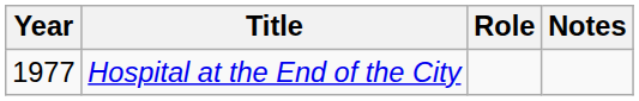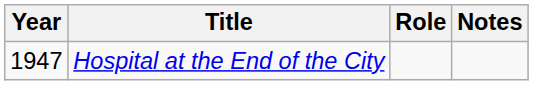Hospital at the End of the City | Year: 1977 -> 1947
